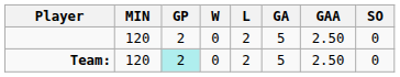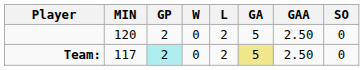Team: | MIN: 120 -> 117
Team: | GA: no background -> khaki background
